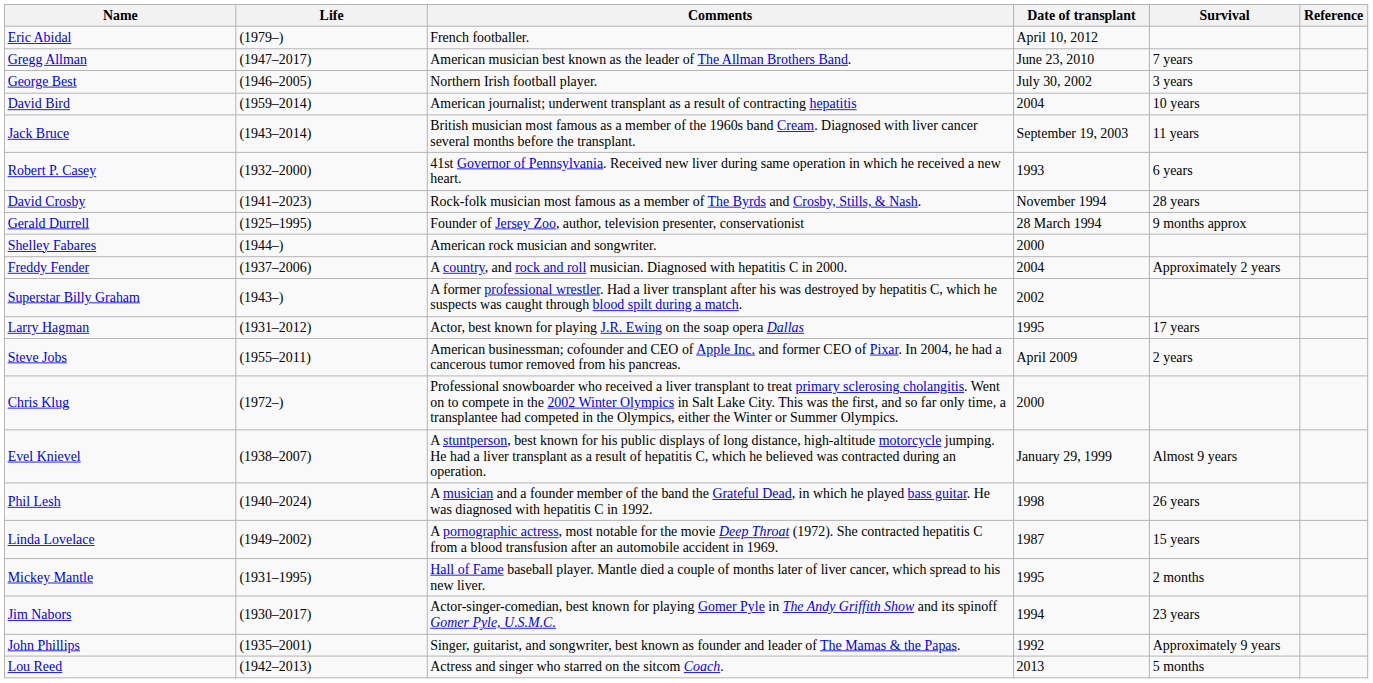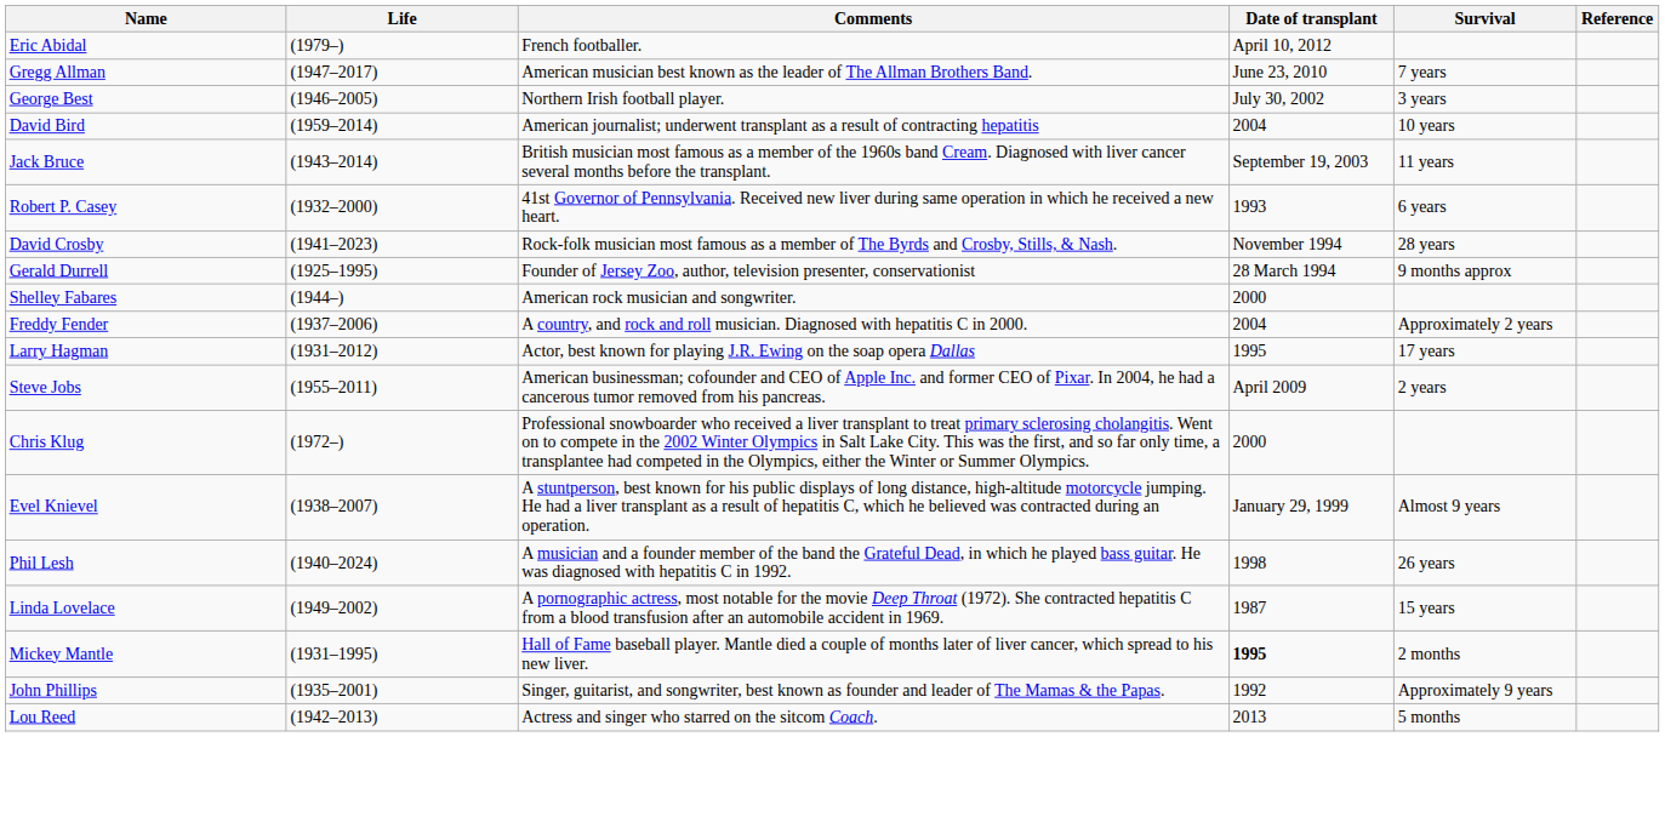- row: Superstar Billy Graham | (1943–) | A former professional wrestler. Had a liver transplant after his was destroyed by hepatitis C, which he suspects was caught through blood spilt during a match. | 2002
Mickey Mantle | Date of transplant: normal -> bold
- row: Jim Nabors | (1930–2017) | Actor-singer-comedian, best known for playing Gomer Pyle in The Andy Griffith Show and its spinoff Gomer Pyle, U.S.M.C. | 1994 | 23 years
